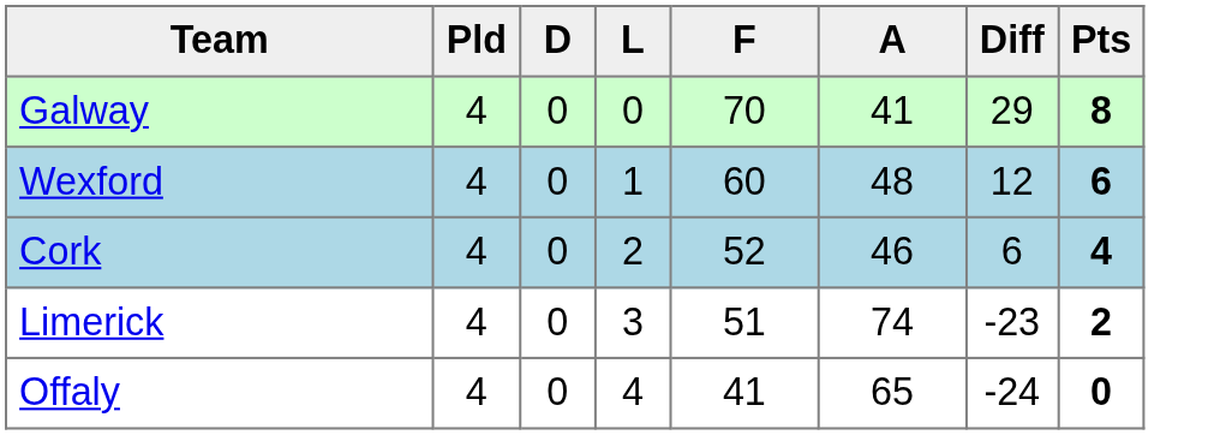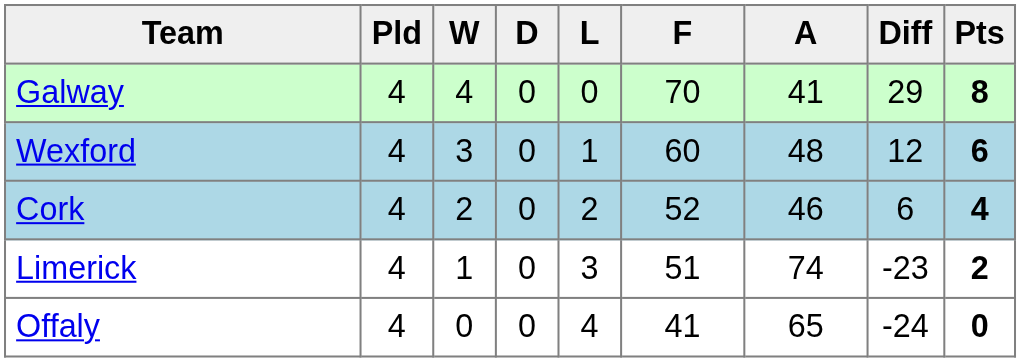+ column: W | 4 | 3 | 2 | 1 | 0
